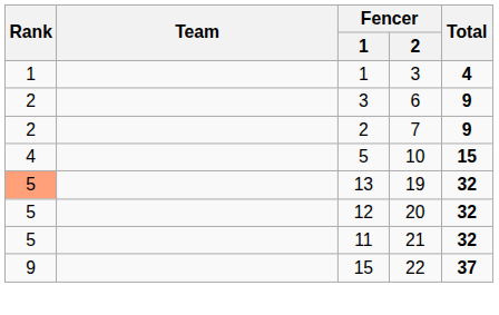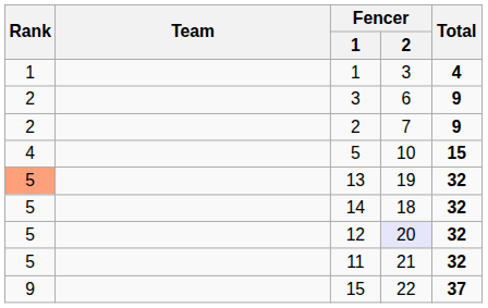+ row: 5 | 14 | 18 | 32
12 | Fencer / 2: no background -> lavender background
